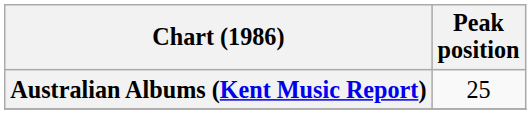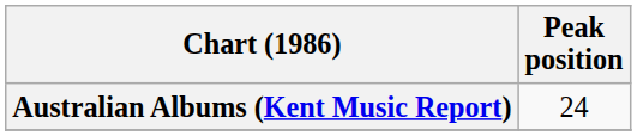Australian Albums (Kent Music Report) | Peak position: 25 -> 24
